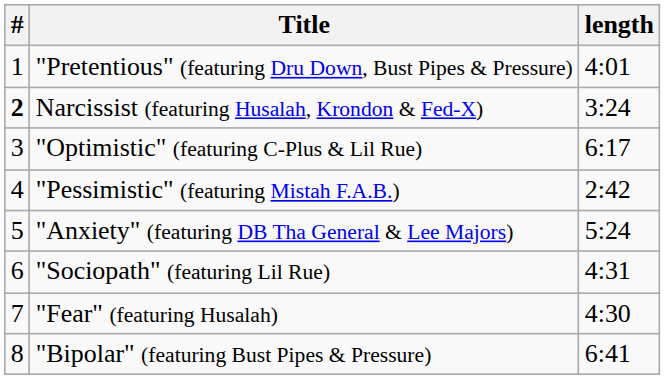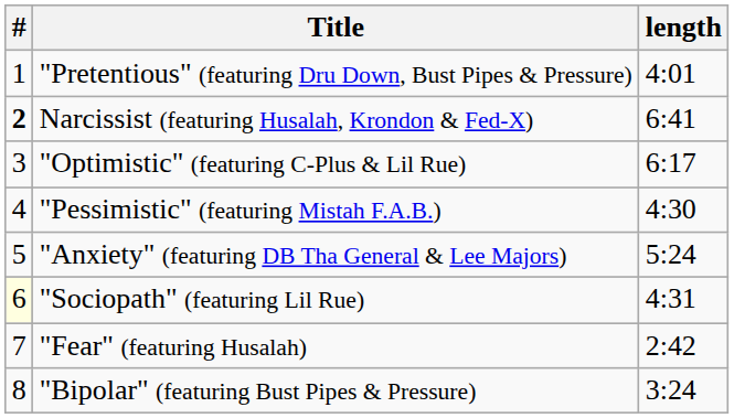Narcissist (featuring Husalah, Krondon & Fed-X) | length: 3:24 -> 6:41
"Pessimistic" (featuring Mistah F.A.B.) | length: 2:42 -> 4:30
"Sociopath" (featuring Lil Rue) | #: no background -> lightyellow background
"Fear" (featuring Husalah) | length: 4:30 -> 2:42
"Bipolar" (featuring Bust Pipes & Pressure) | length: 6:41 -> 3:24
